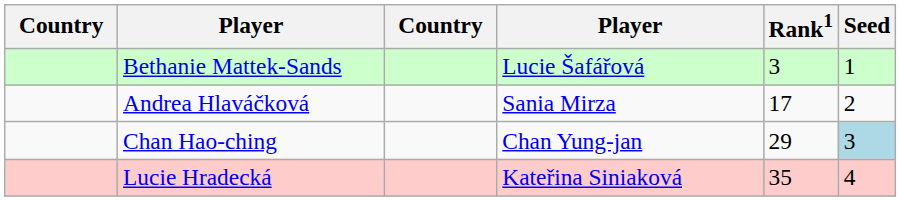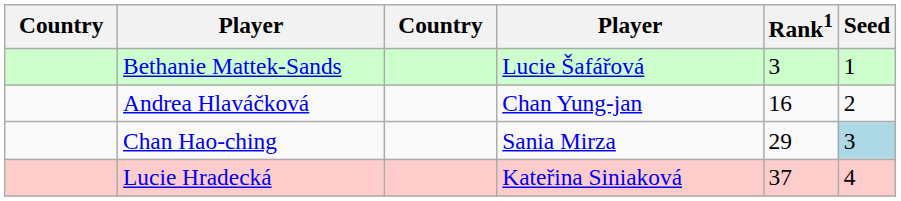Andrea Hlaváčková | column 4: Sania Mirza -> Chan Yung-jan
Andrea Hlaváčková | Rank1: 17 -> 16
Chan Hao-ching | column 4: Chan Yung-jan -> Sania Mirza
Lucie Hradecká | Rank1: 35 -> 37
